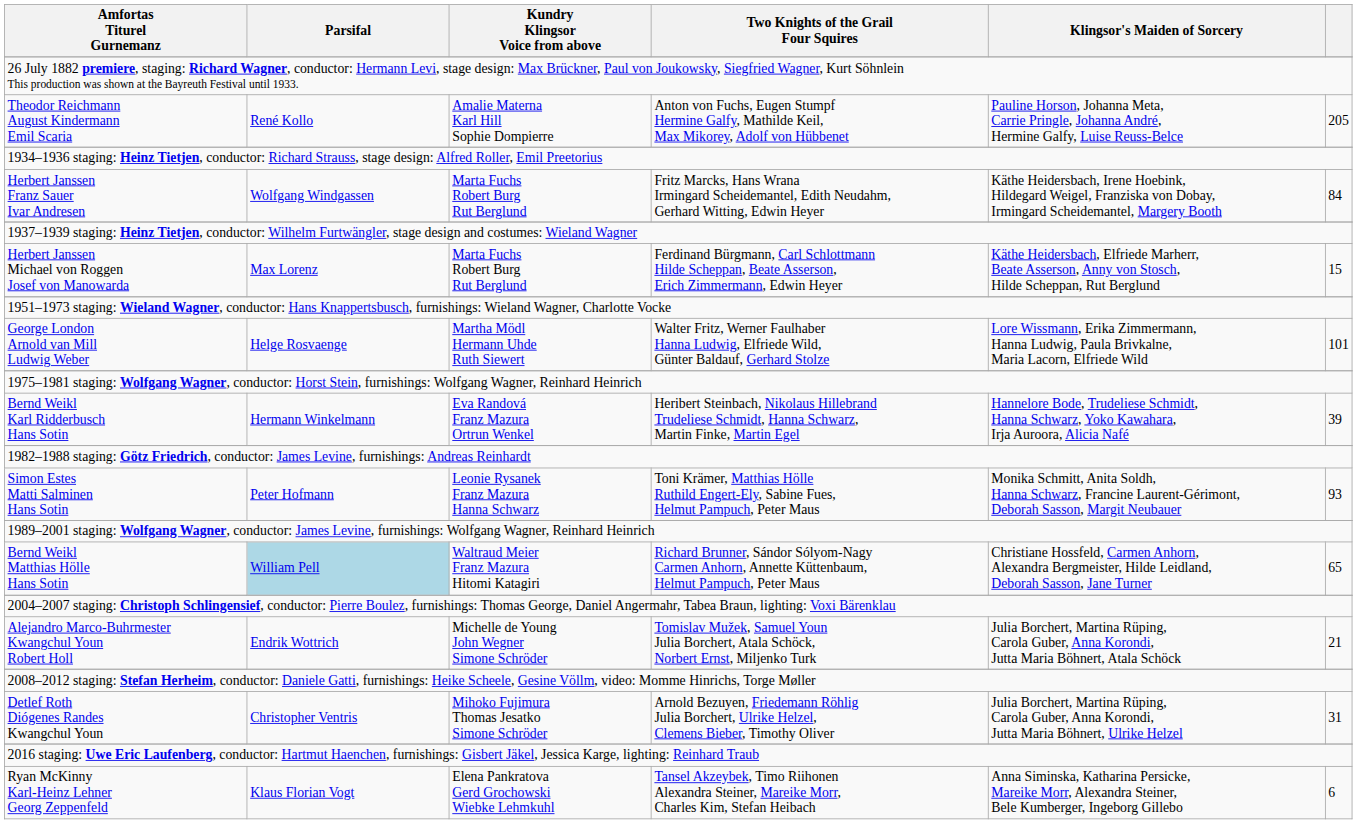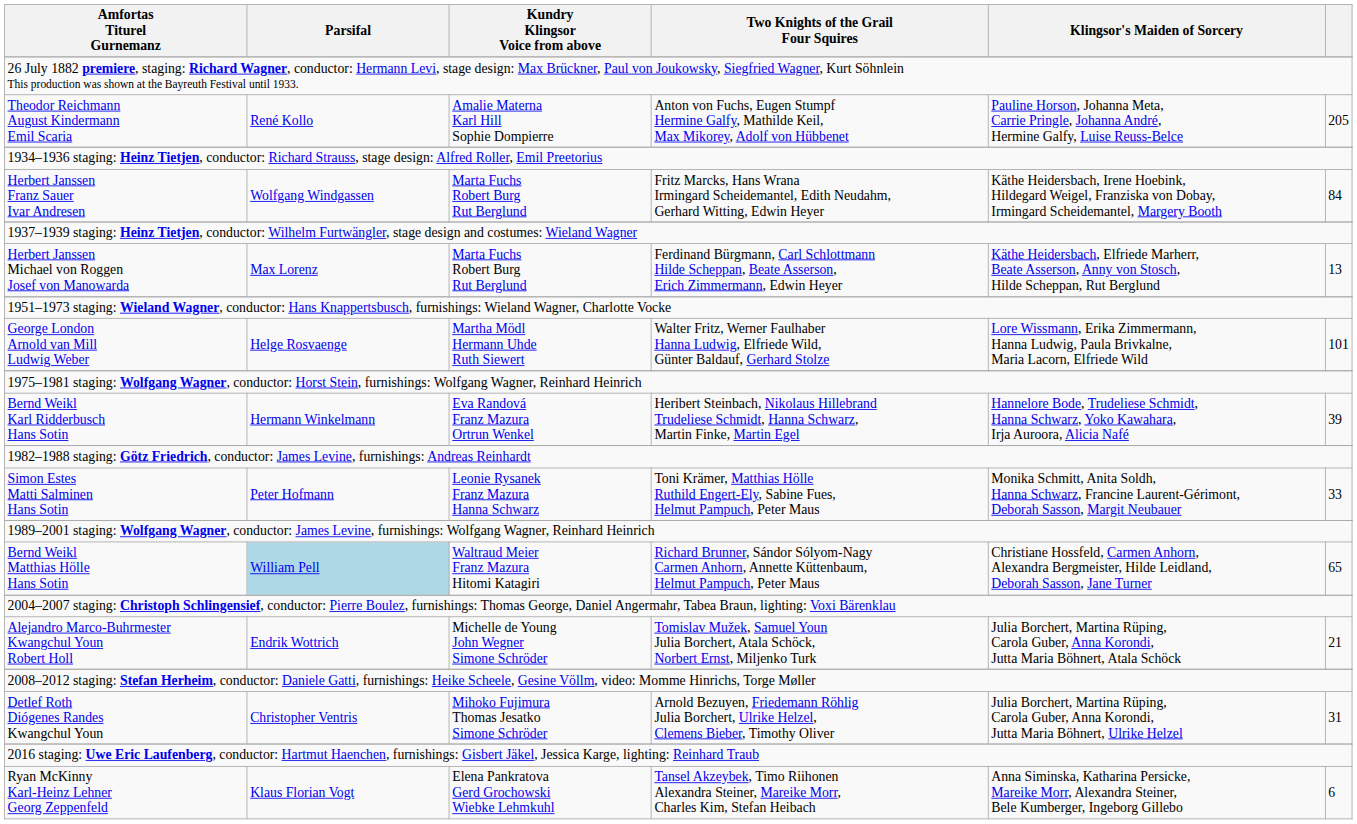Herbert Janssen Michael von Roggen Josef von Manowarda | column 6: 15 -> 13
Simon Estes Matti Salminen Hans Sotin | column 6: 93 -> 33
